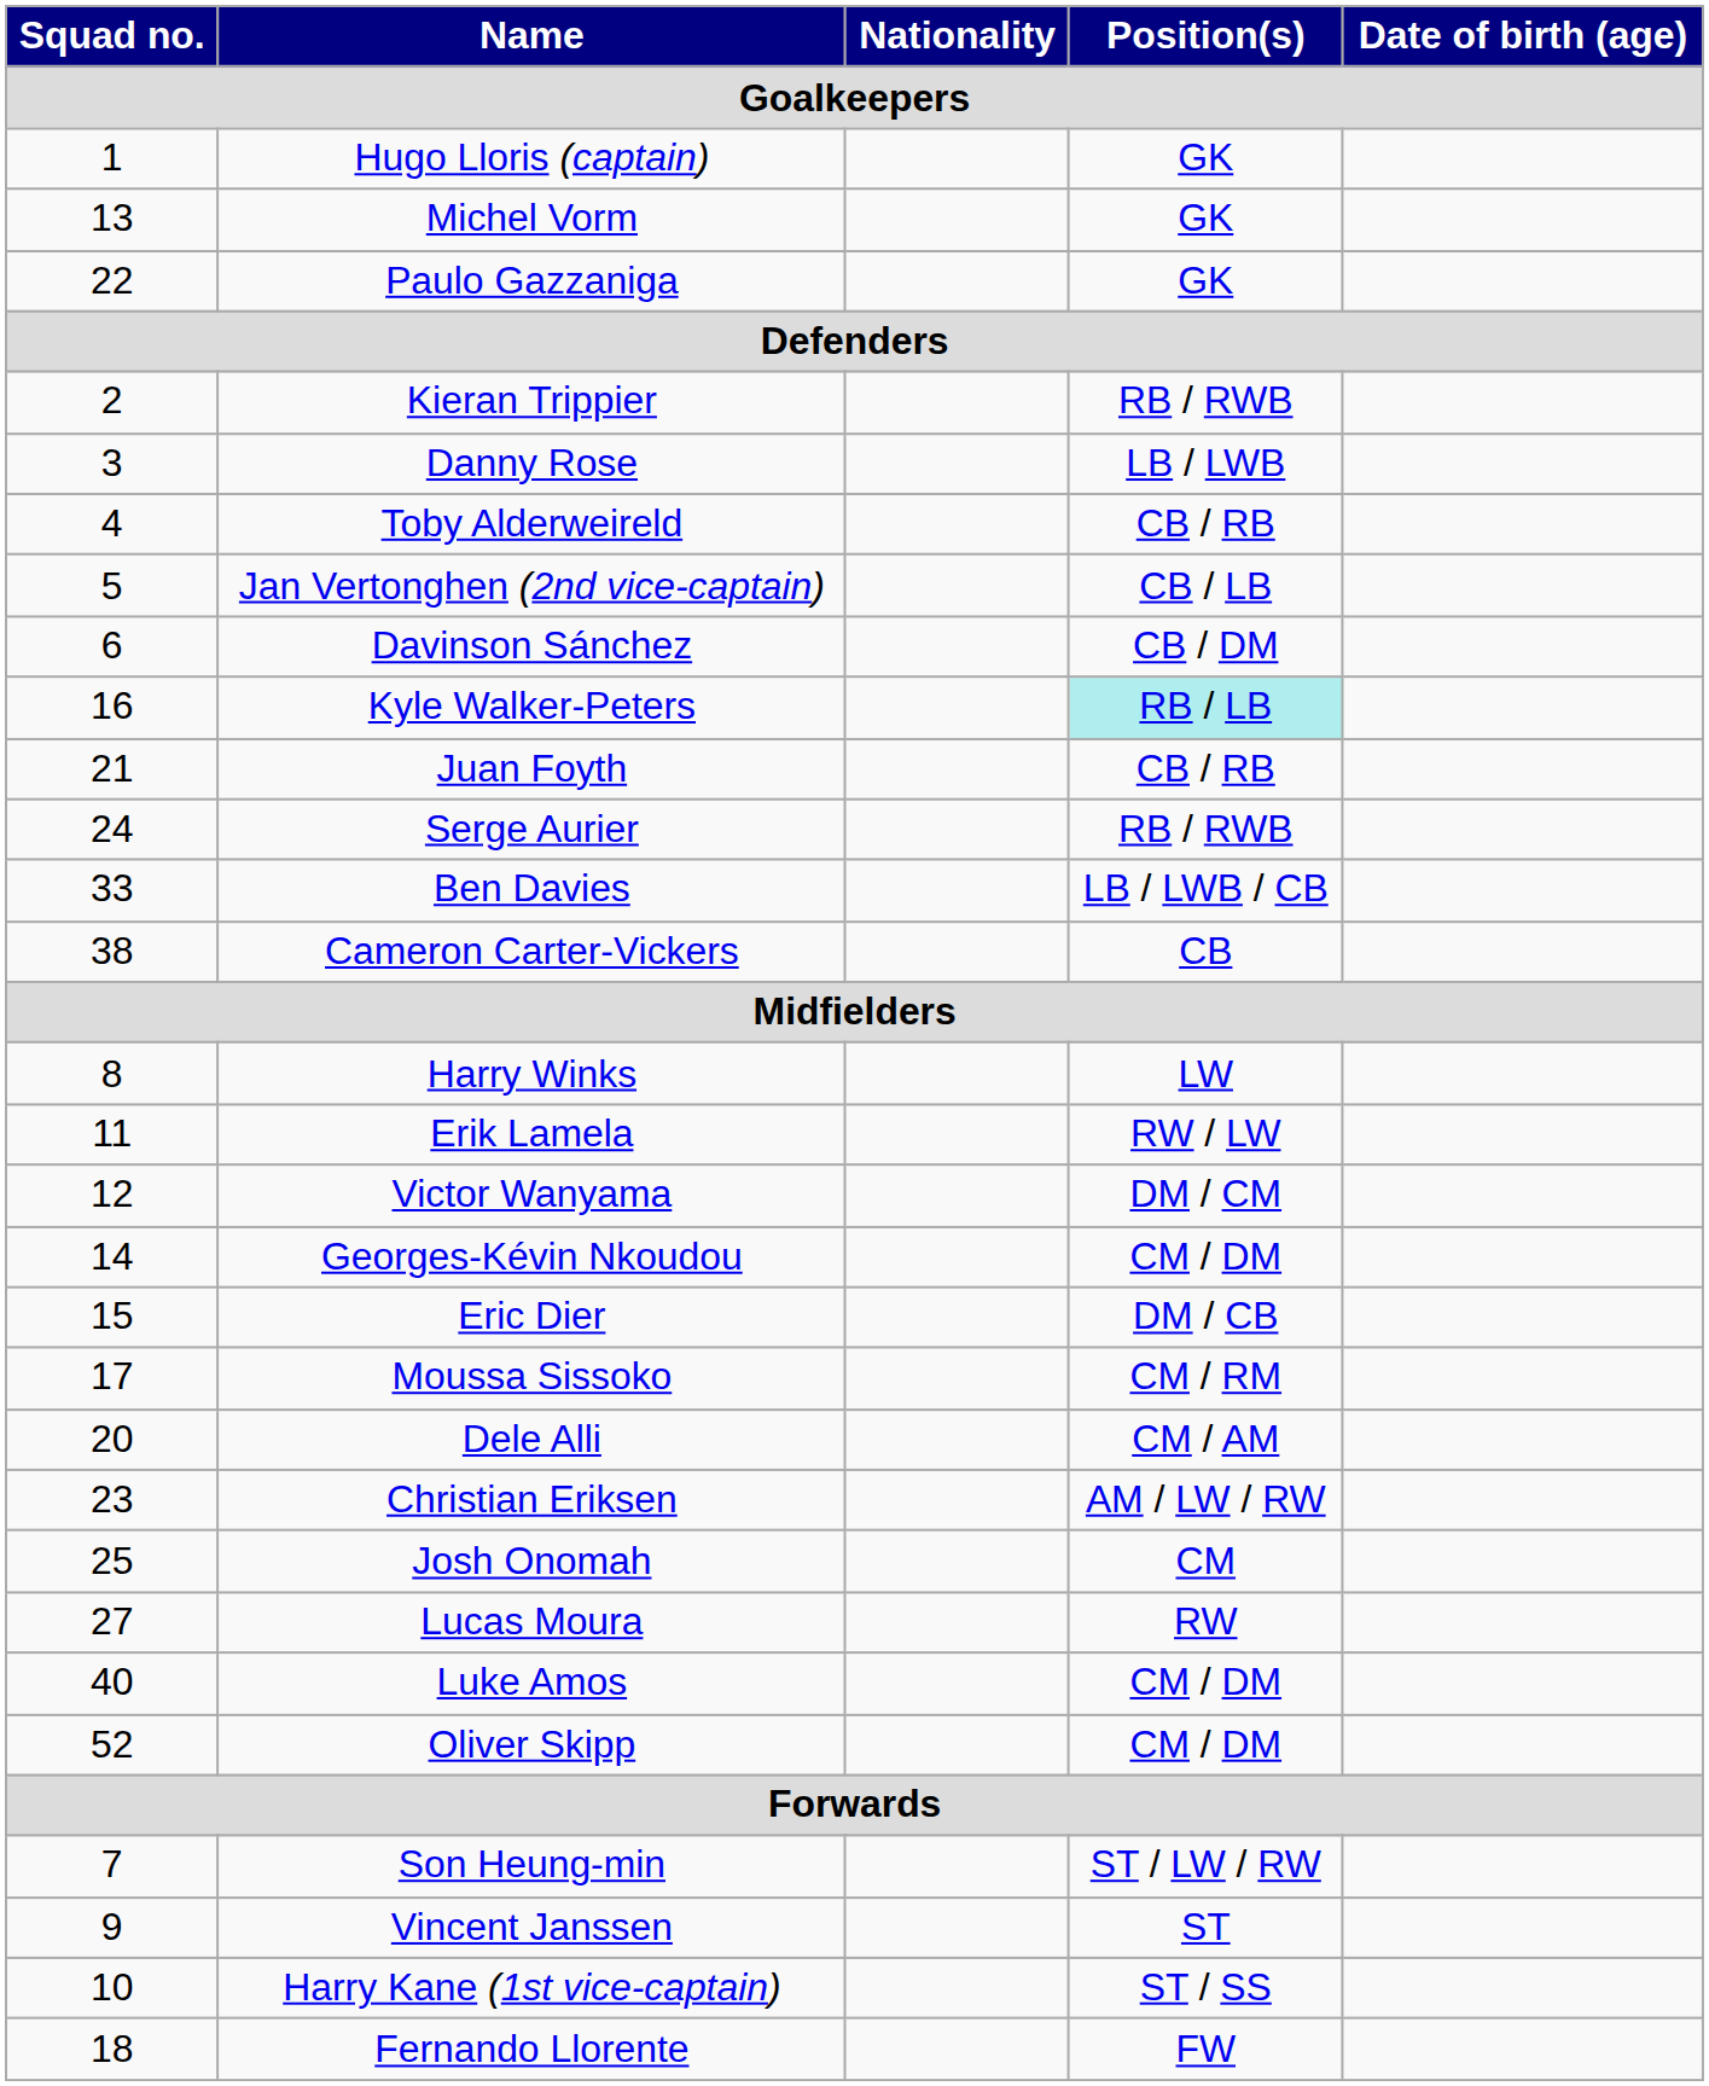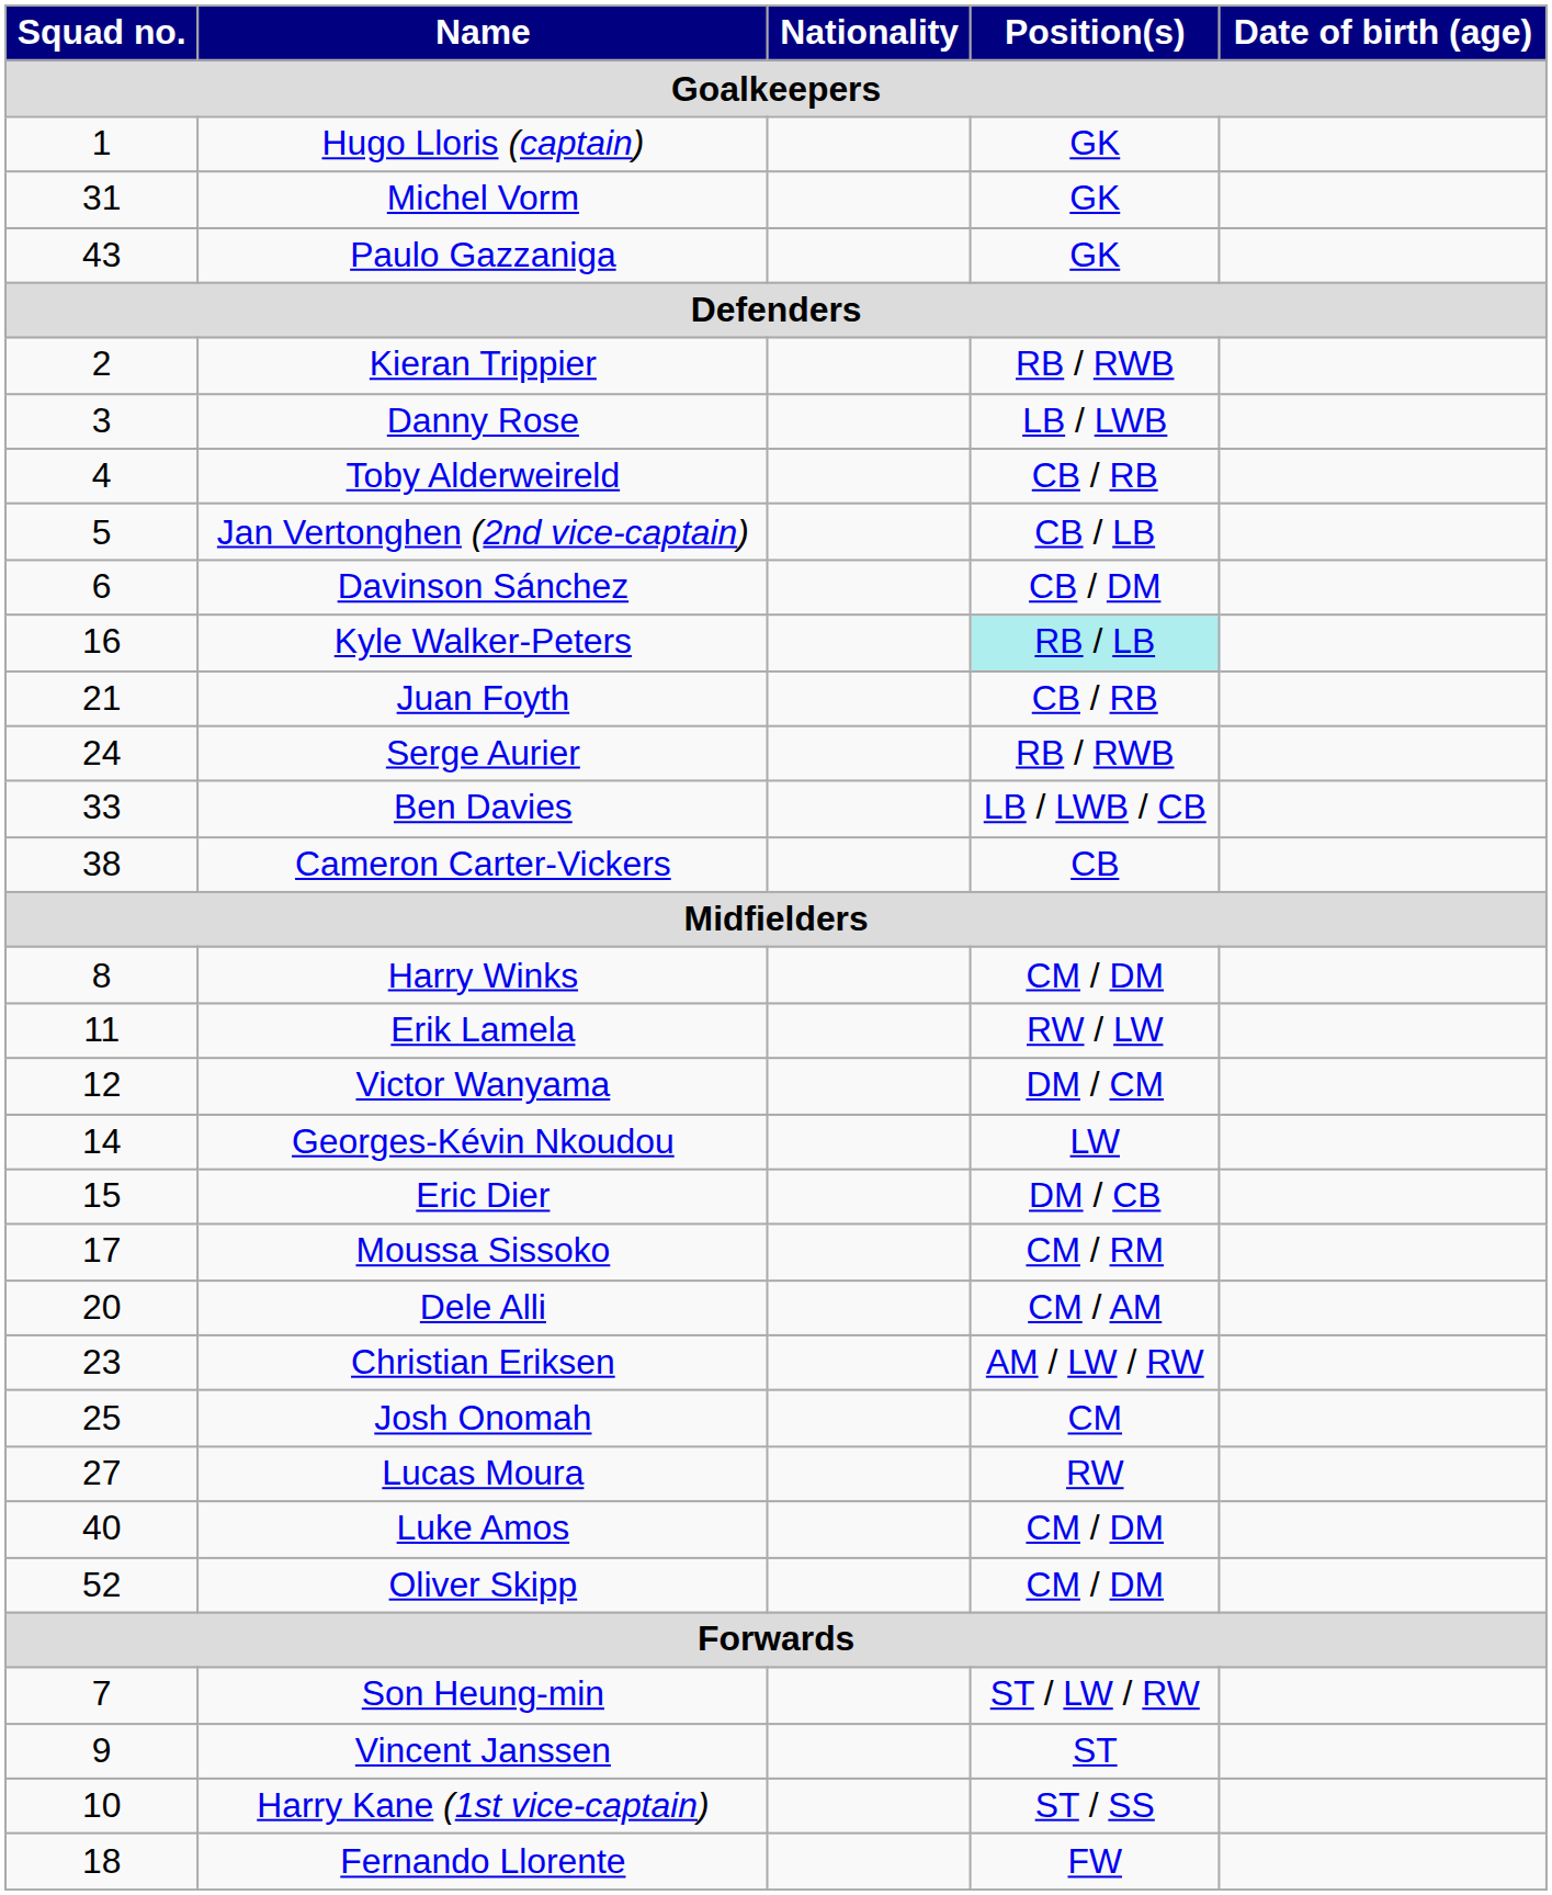Michel Vorm | Squad no. / Goalkeepers: 13 -> 31
Paulo Gazzaniga | Squad no. / Goalkeepers: 22 -> 43
Harry Winks | Position(s) / Goalkeepers: LW -> CM / DM
Georges-Kévin Nkoudou | Position(s) / Goalkeepers: CM / DM -> LW
